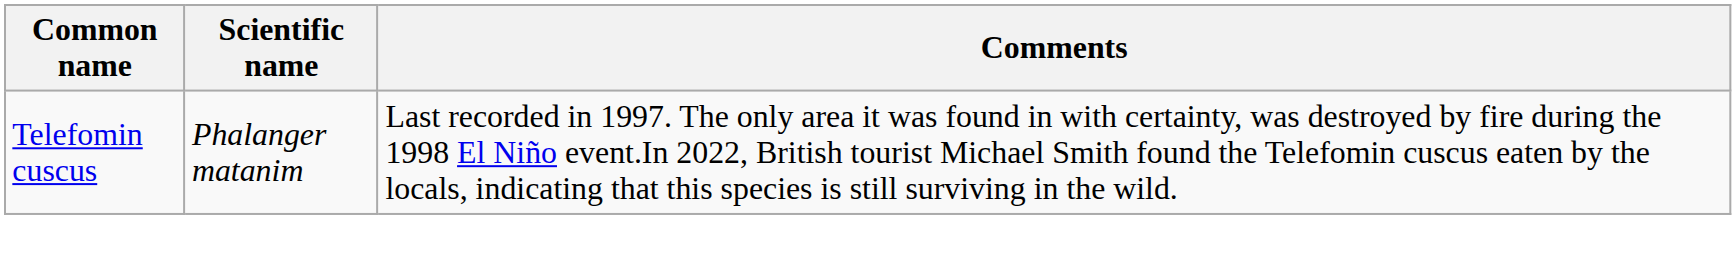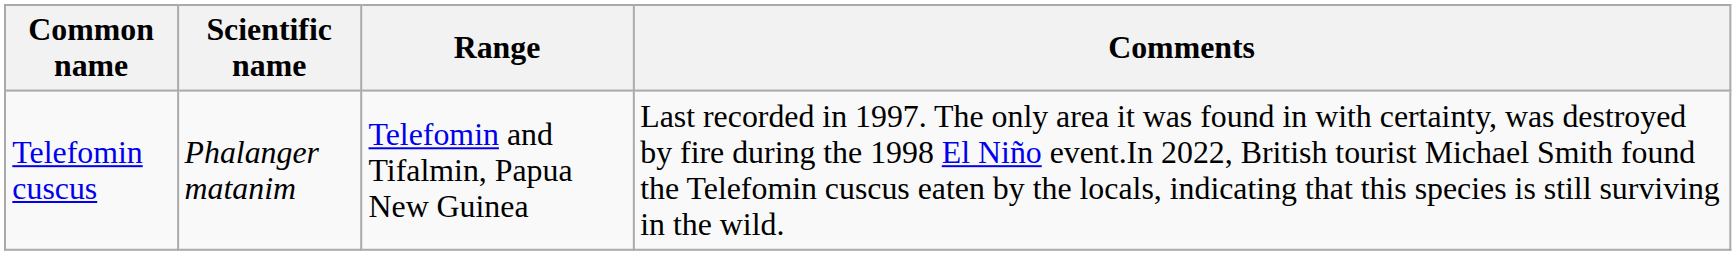+ column: Range | Telefomin and Tifalmin, Papua New Guinea
